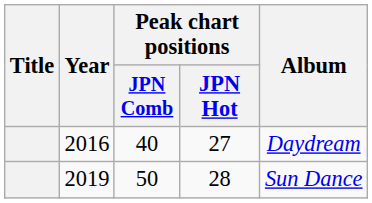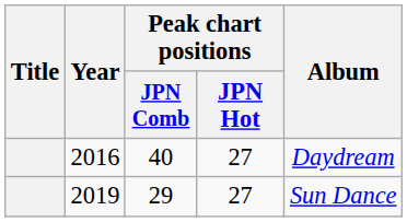2019 | Peak chart positions / JPN Comb: 50 -> 29
2019 | Peak chart positions / JPN Hot: 28 -> 27
